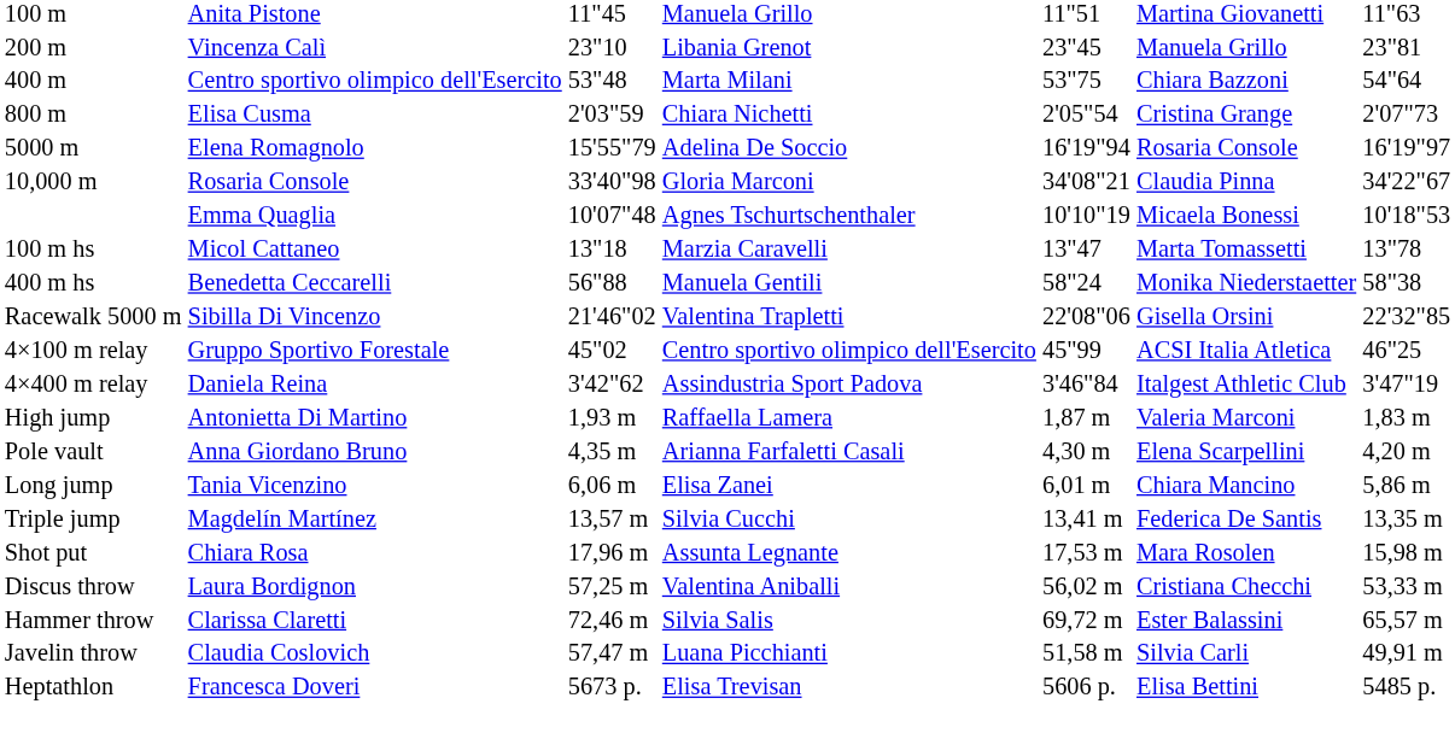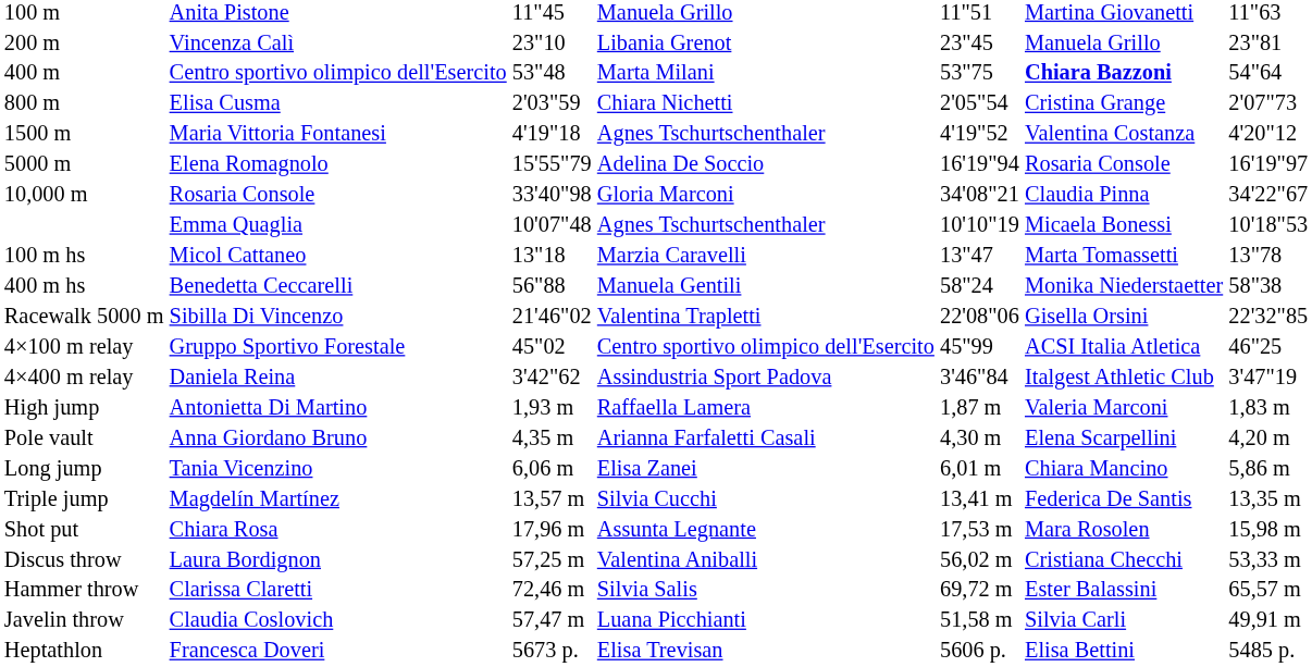400 m | column 6: normal -> bold
+ row: 1500 m | Maria Vittoria Fontanesi | 4'19"18 | Agnes Tschurtschenthaler | 4'19"52 | Valentina Costanza | 4'20"12
